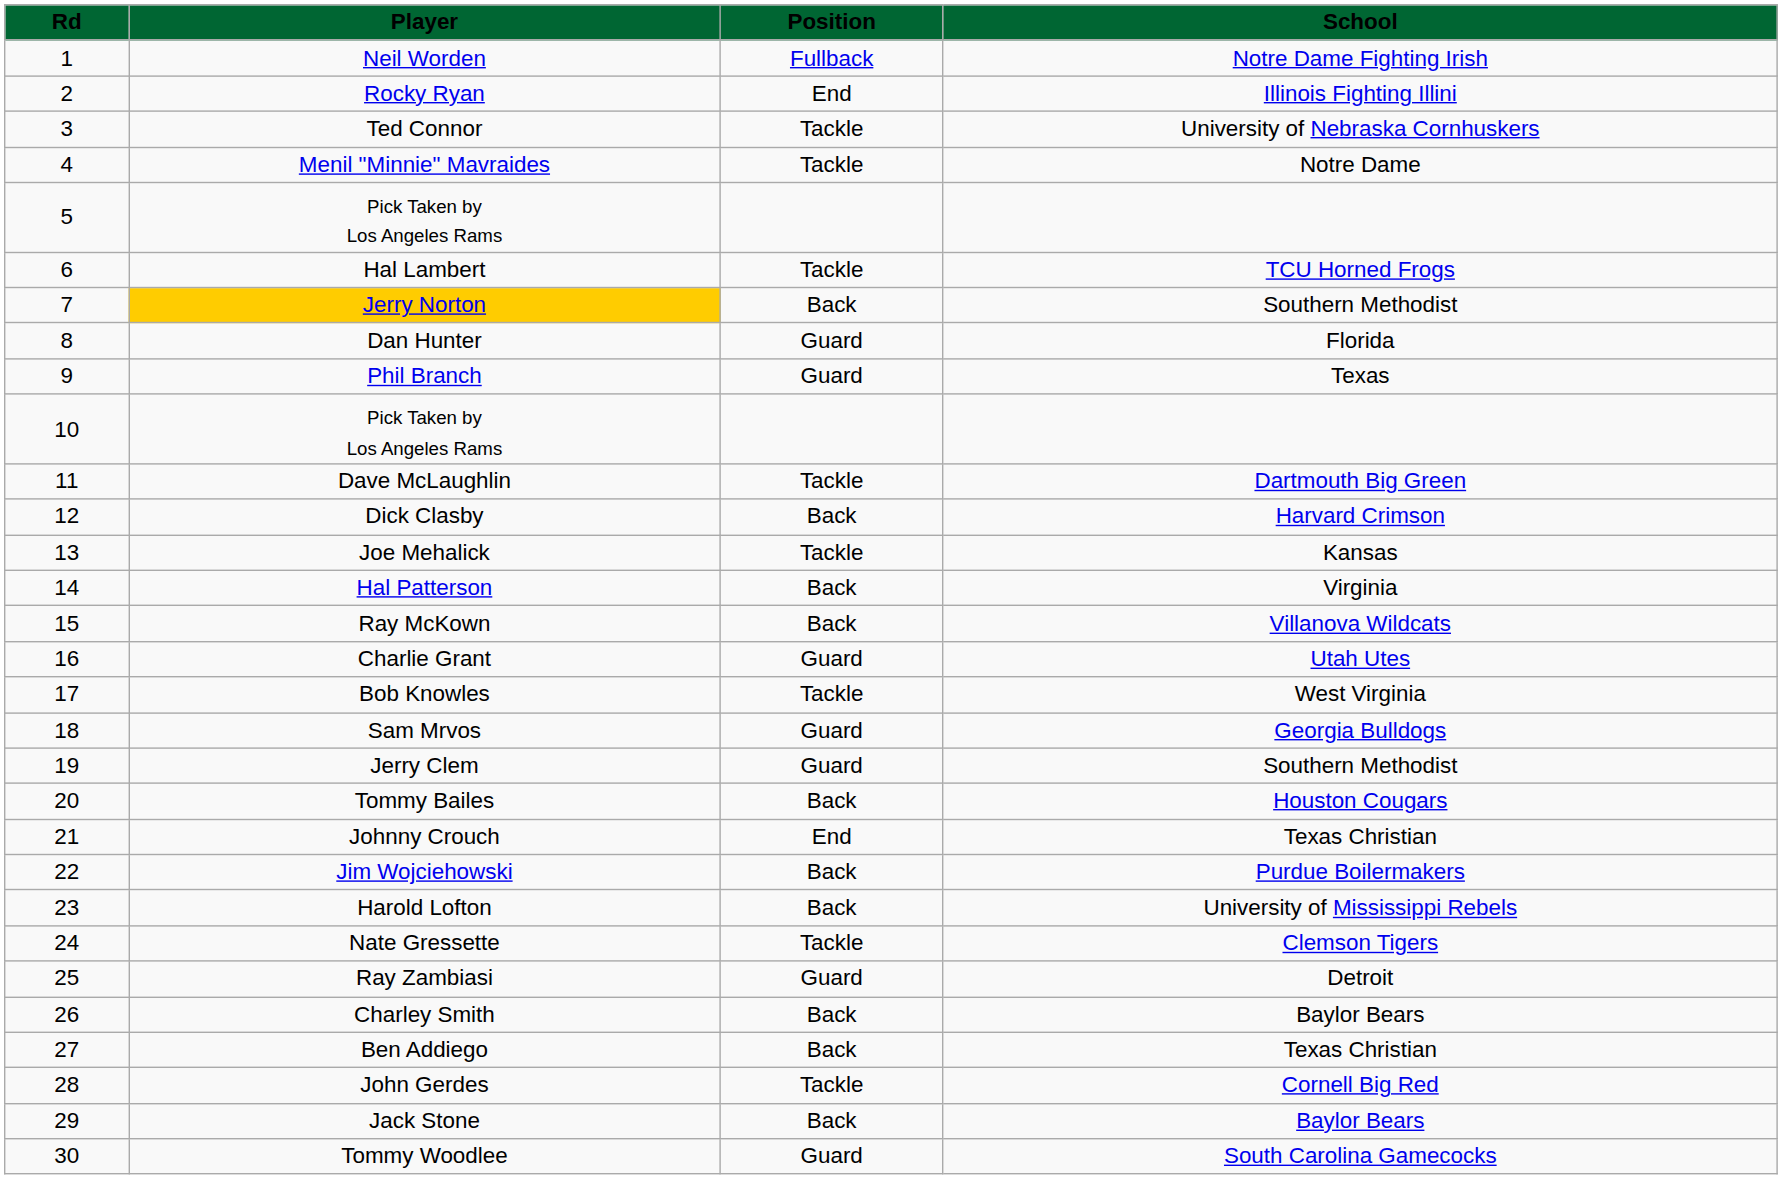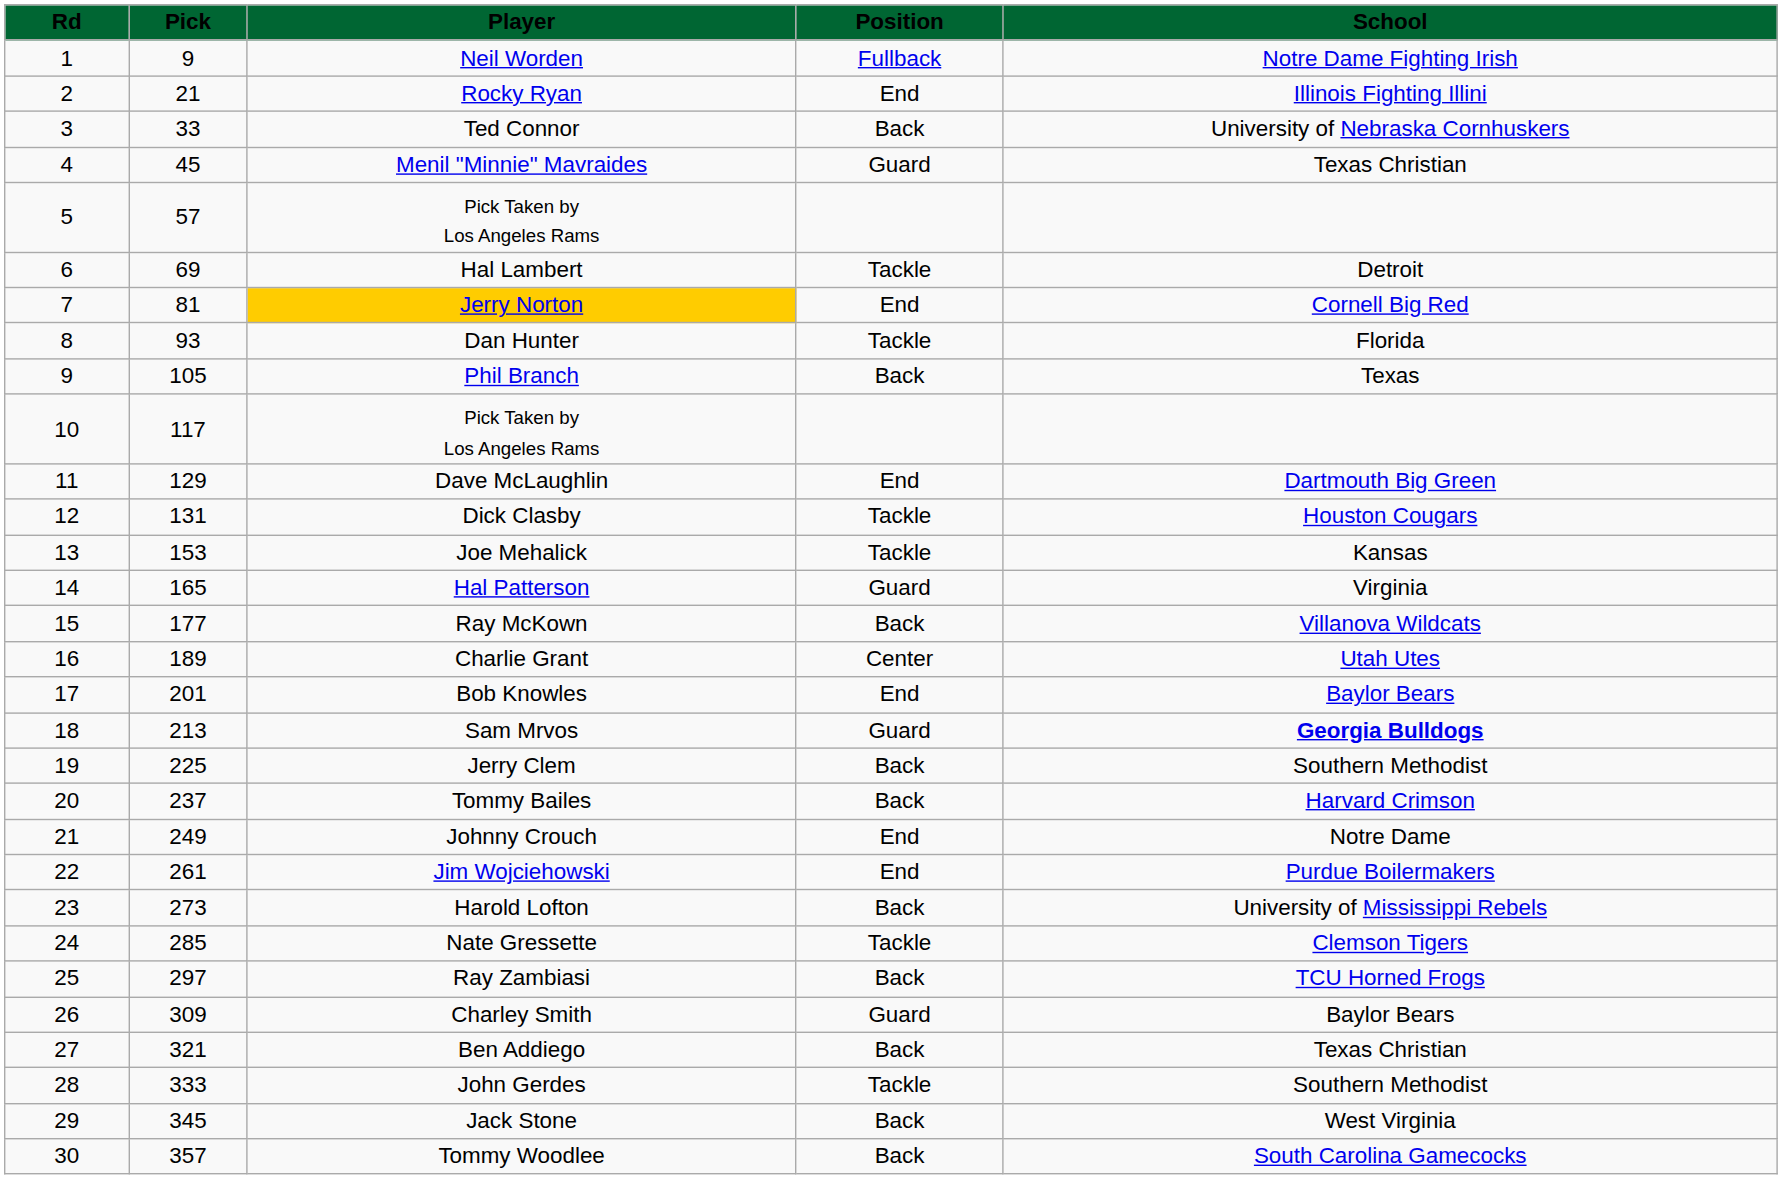+ column: Pick | 9 | 21 | 33 | 45 | 57 | 69 | 81 | 93 | 105 | 117 | 129 | 131 | 153 | 165 | 177 | 189 | 201 | 213 | 225 | 237 | 249 | 261 | 273 | 285 | 297 | 309 | 321 | 333 | 345 | 357
Ted Connor | Position: Tackle -> Back
Menil "Minnie" Mavraides | Position: Tackle -> Guard
Menil "Minnie" Mavraides | School: Notre Dame -> Texas Christian
Hal Lambert | School: TCU Horned Frogs -> Detroit
Jerry Norton | Position: Back -> End
Jerry Norton | School: Southern Methodist -> Cornell Big Red
Dan Hunter | Position: Guard -> Tackle
Phil Branch | Position: Guard -> Back
Dave McLaughlin | Position: Tackle -> End
Dick Clasby | Position: Back -> Tackle
Dick Clasby | School: Harvard Crimson -> Houston Cougars
Hal Patterson | Position: Back -> Guard
Charlie Grant | Position: Guard -> Center
Bob Knowles | Position: Tackle -> End
Bob Knowles | School: West Virginia -> Baylor Bears
Sam Mrvos | School: normal -> bold
Jerry Clem | Position: Guard -> Back
Tommy Bailes | School: Houston Cougars -> Harvard Crimson
Johnny Crouch | School: Texas Christian -> Notre Dame
Jim Wojciehowski | Position: Back -> End
Ray Zambiasi | Position: Guard -> Back
Ray Zambiasi | School: Detroit -> TCU Horned Frogs
Charley Smith | Position: Back -> Guard
John Gerdes | School: Cornell Big Red -> Southern Methodist
Jack Stone | School: Baylor Bears -> West Virginia
Tommy Woodlee | Position: Guard -> Back
